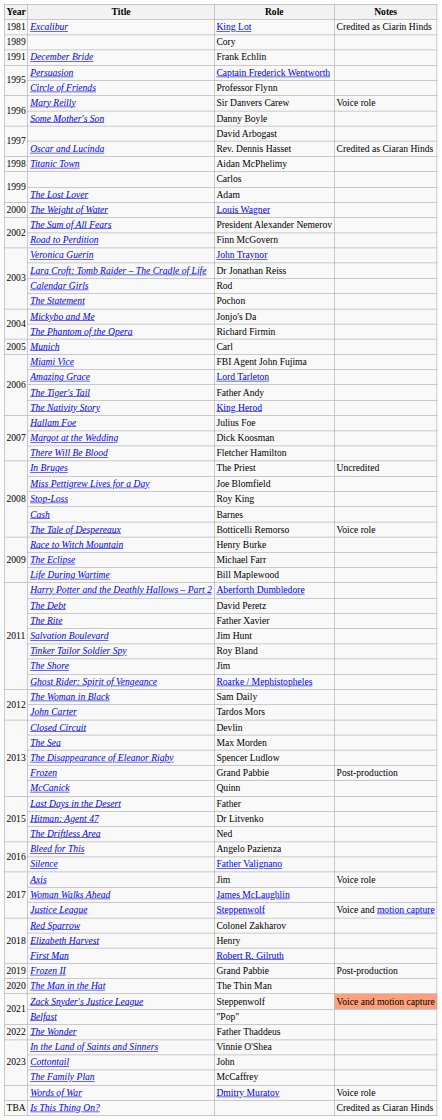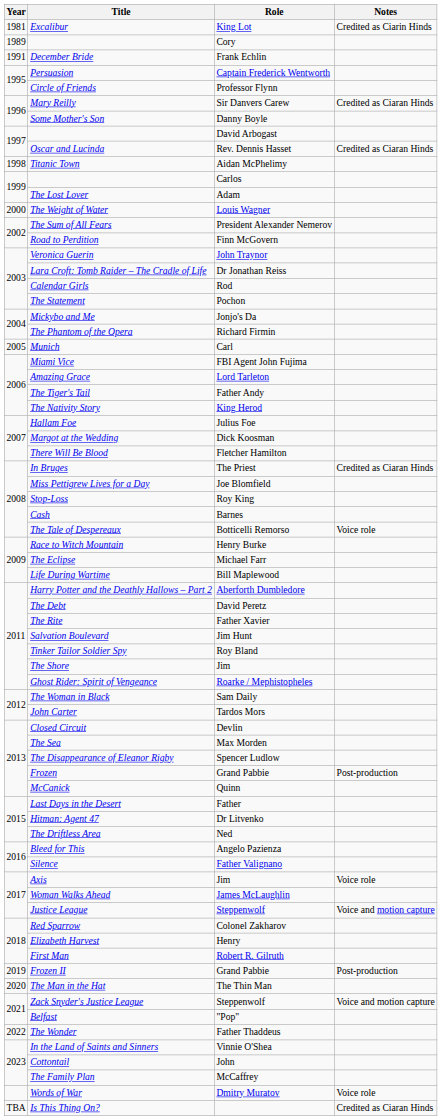Mary Reilly | Notes: Voice role -> Credited as Ciaran Hinds
In Bruges | Notes: Uncredited -> Credited as Ciaran Hinds
Zack Snyder's Justice League | Notes: lightsalmon background -> no background
